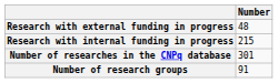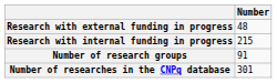rows swapped: Number of research groups <-> Number of researches in the CNPq database
